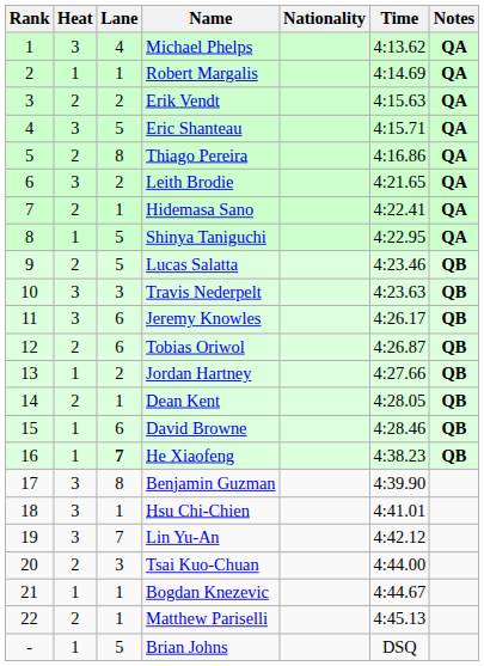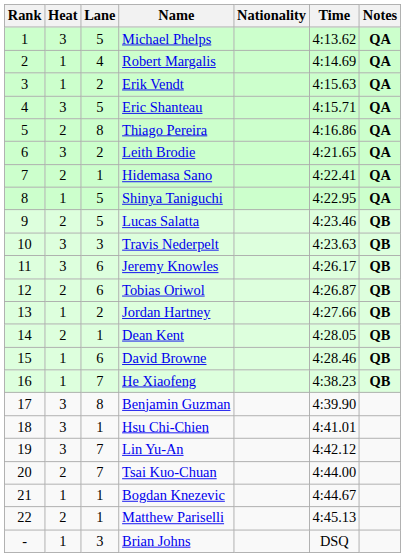Michael Phelps | Lane: 4 -> 5
Robert Margalis | Lane: 1 -> 4
Erik Vendt | Heat: 2 -> 1
He Xiaofeng | Lane: bold -> normal
Tsai Kuo-Chuan | Lane: 3 -> 7
Brian Johns | Lane: 5 -> 3
